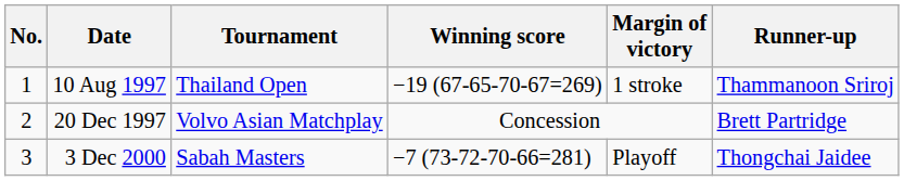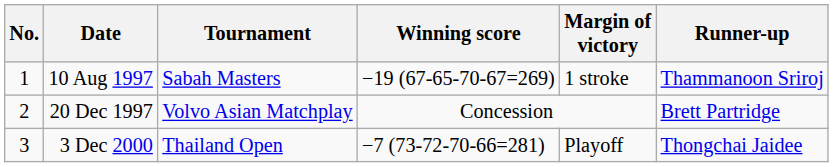10 Aug 1997 | Tournament: Thailand Open -> Sabah Masters
3 Dec 2000 | Tournament: Sabah Masters -> Thailand Open
